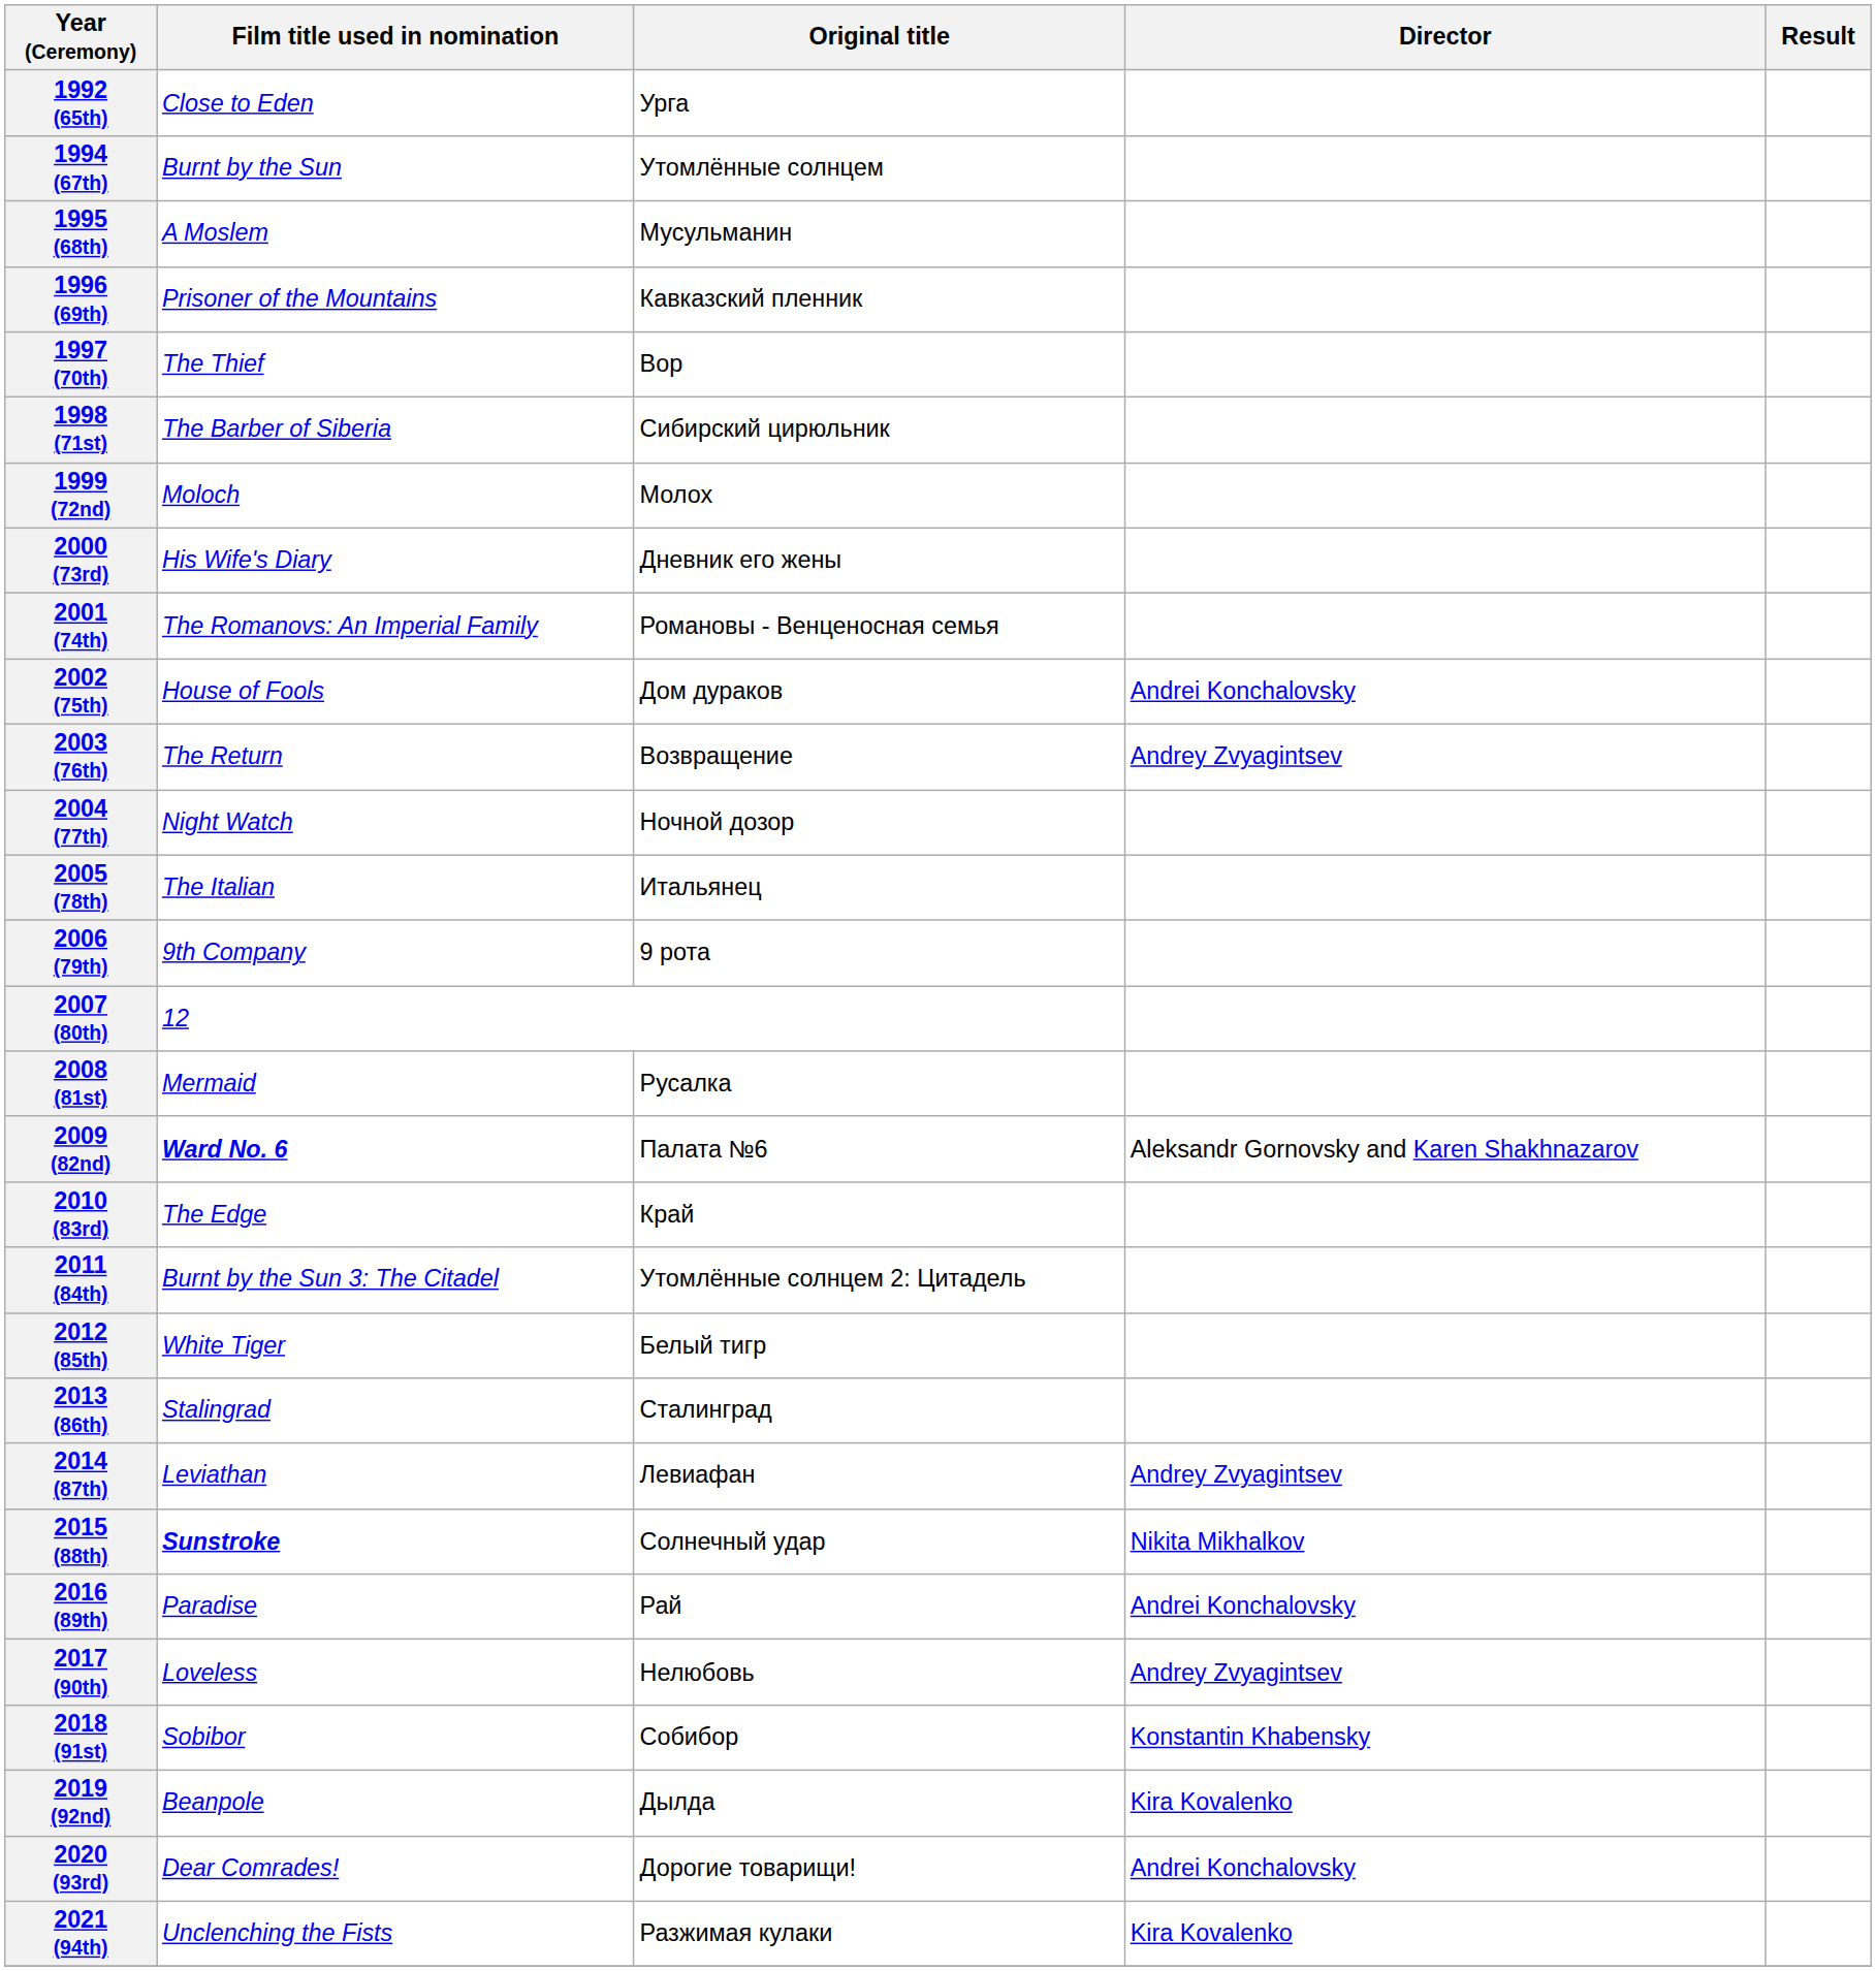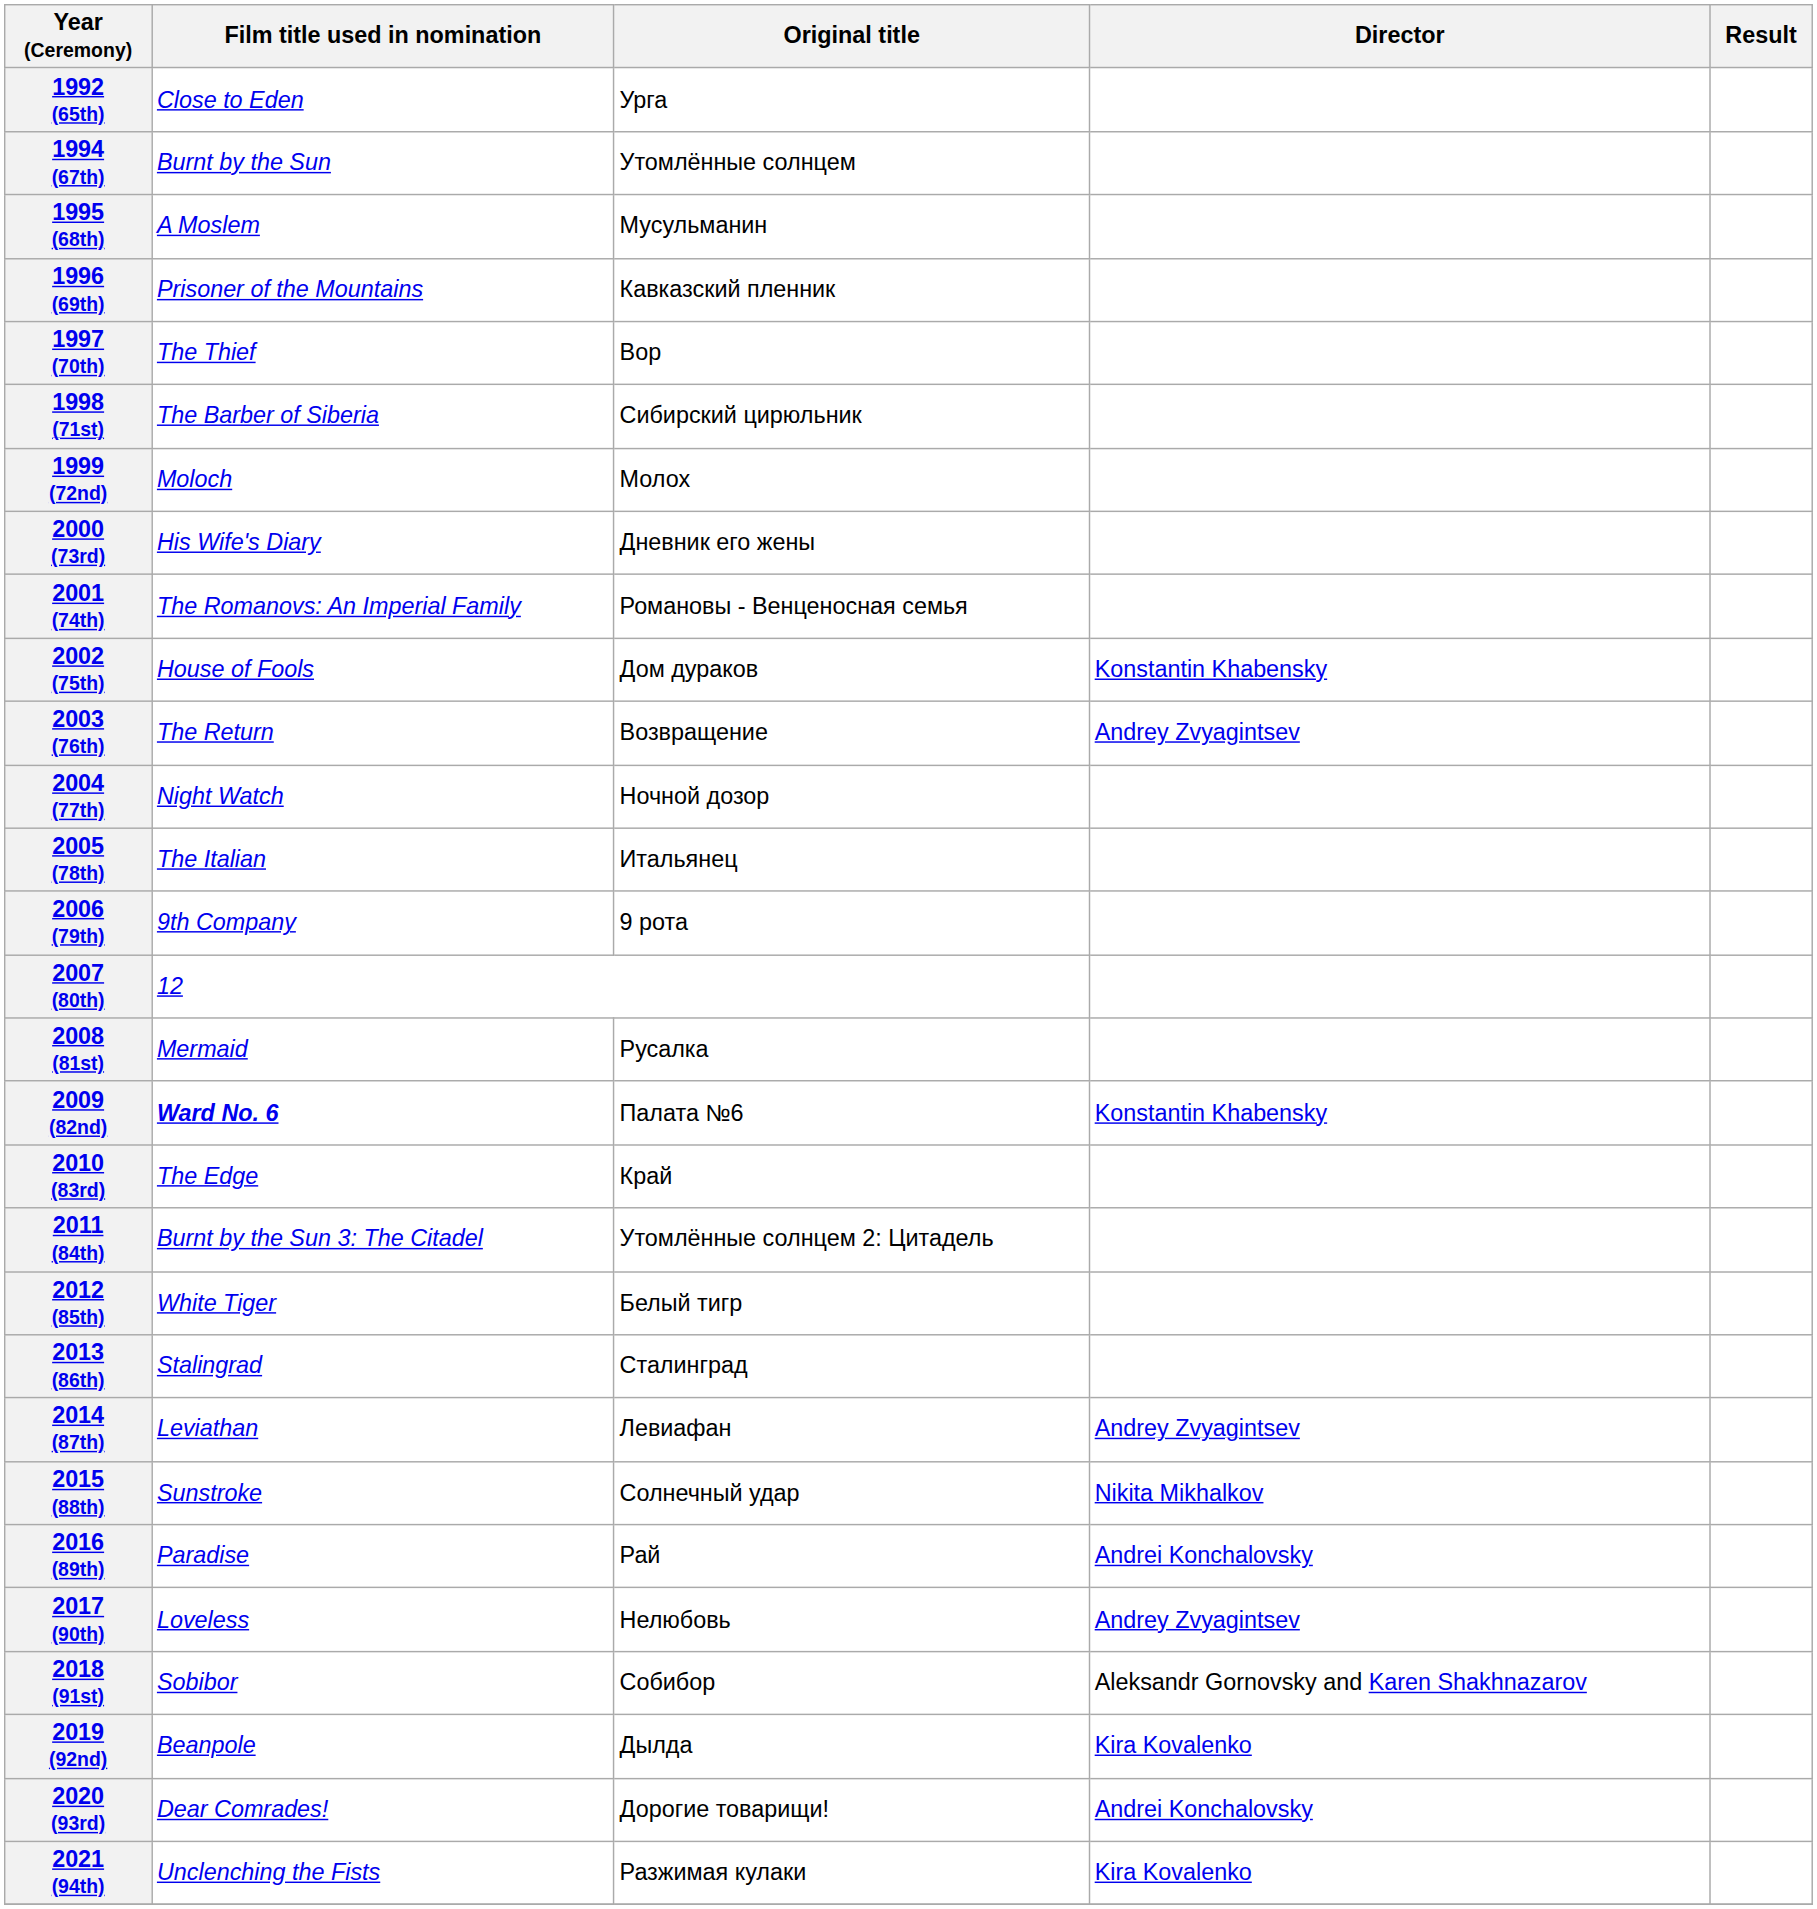2002 (75th) | Director: Andrei Konchalovsky -> Konstantin Khabensky
2009 (82nd) | Director: Aleksandr Gornovsky and Karen Shakhnazarov -> Konstantin Khabensky
2015 (88th) | Film title used in nomination: bold -> normal
2018 (91st) | Director: Konstantin Khabensky -> Aleksandr Gornovsky and Karen Shakhnazarov
